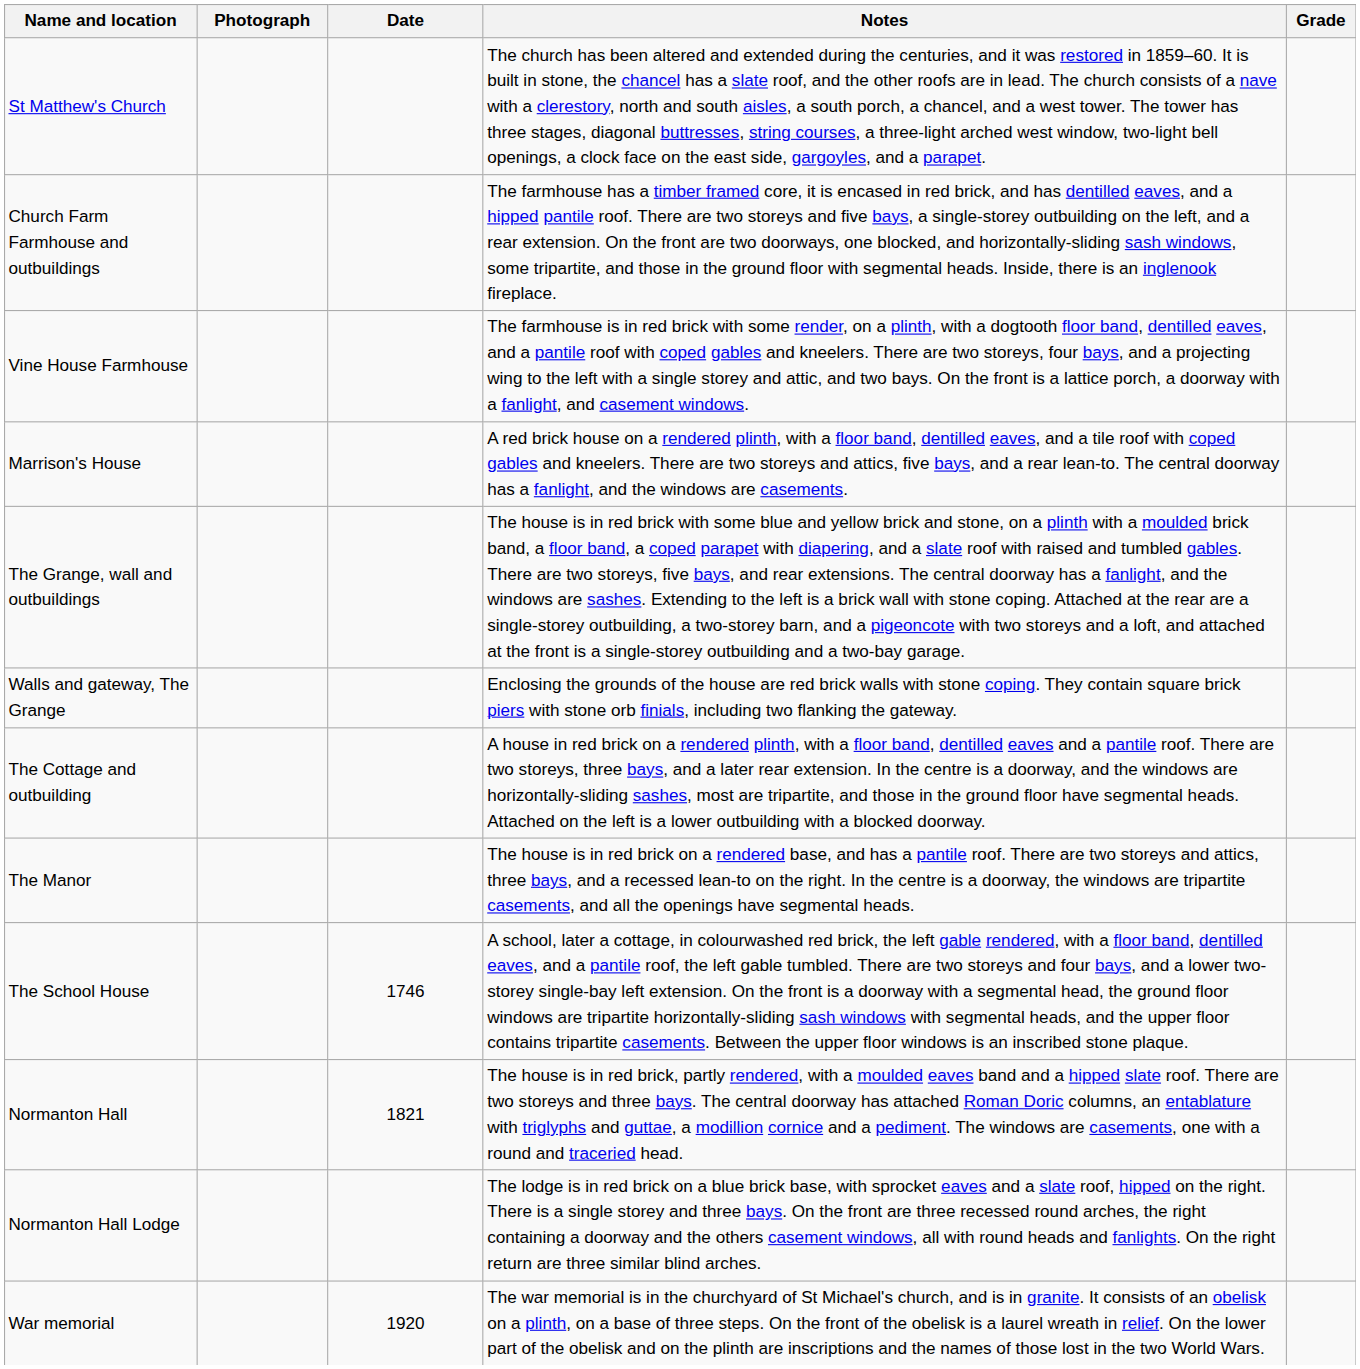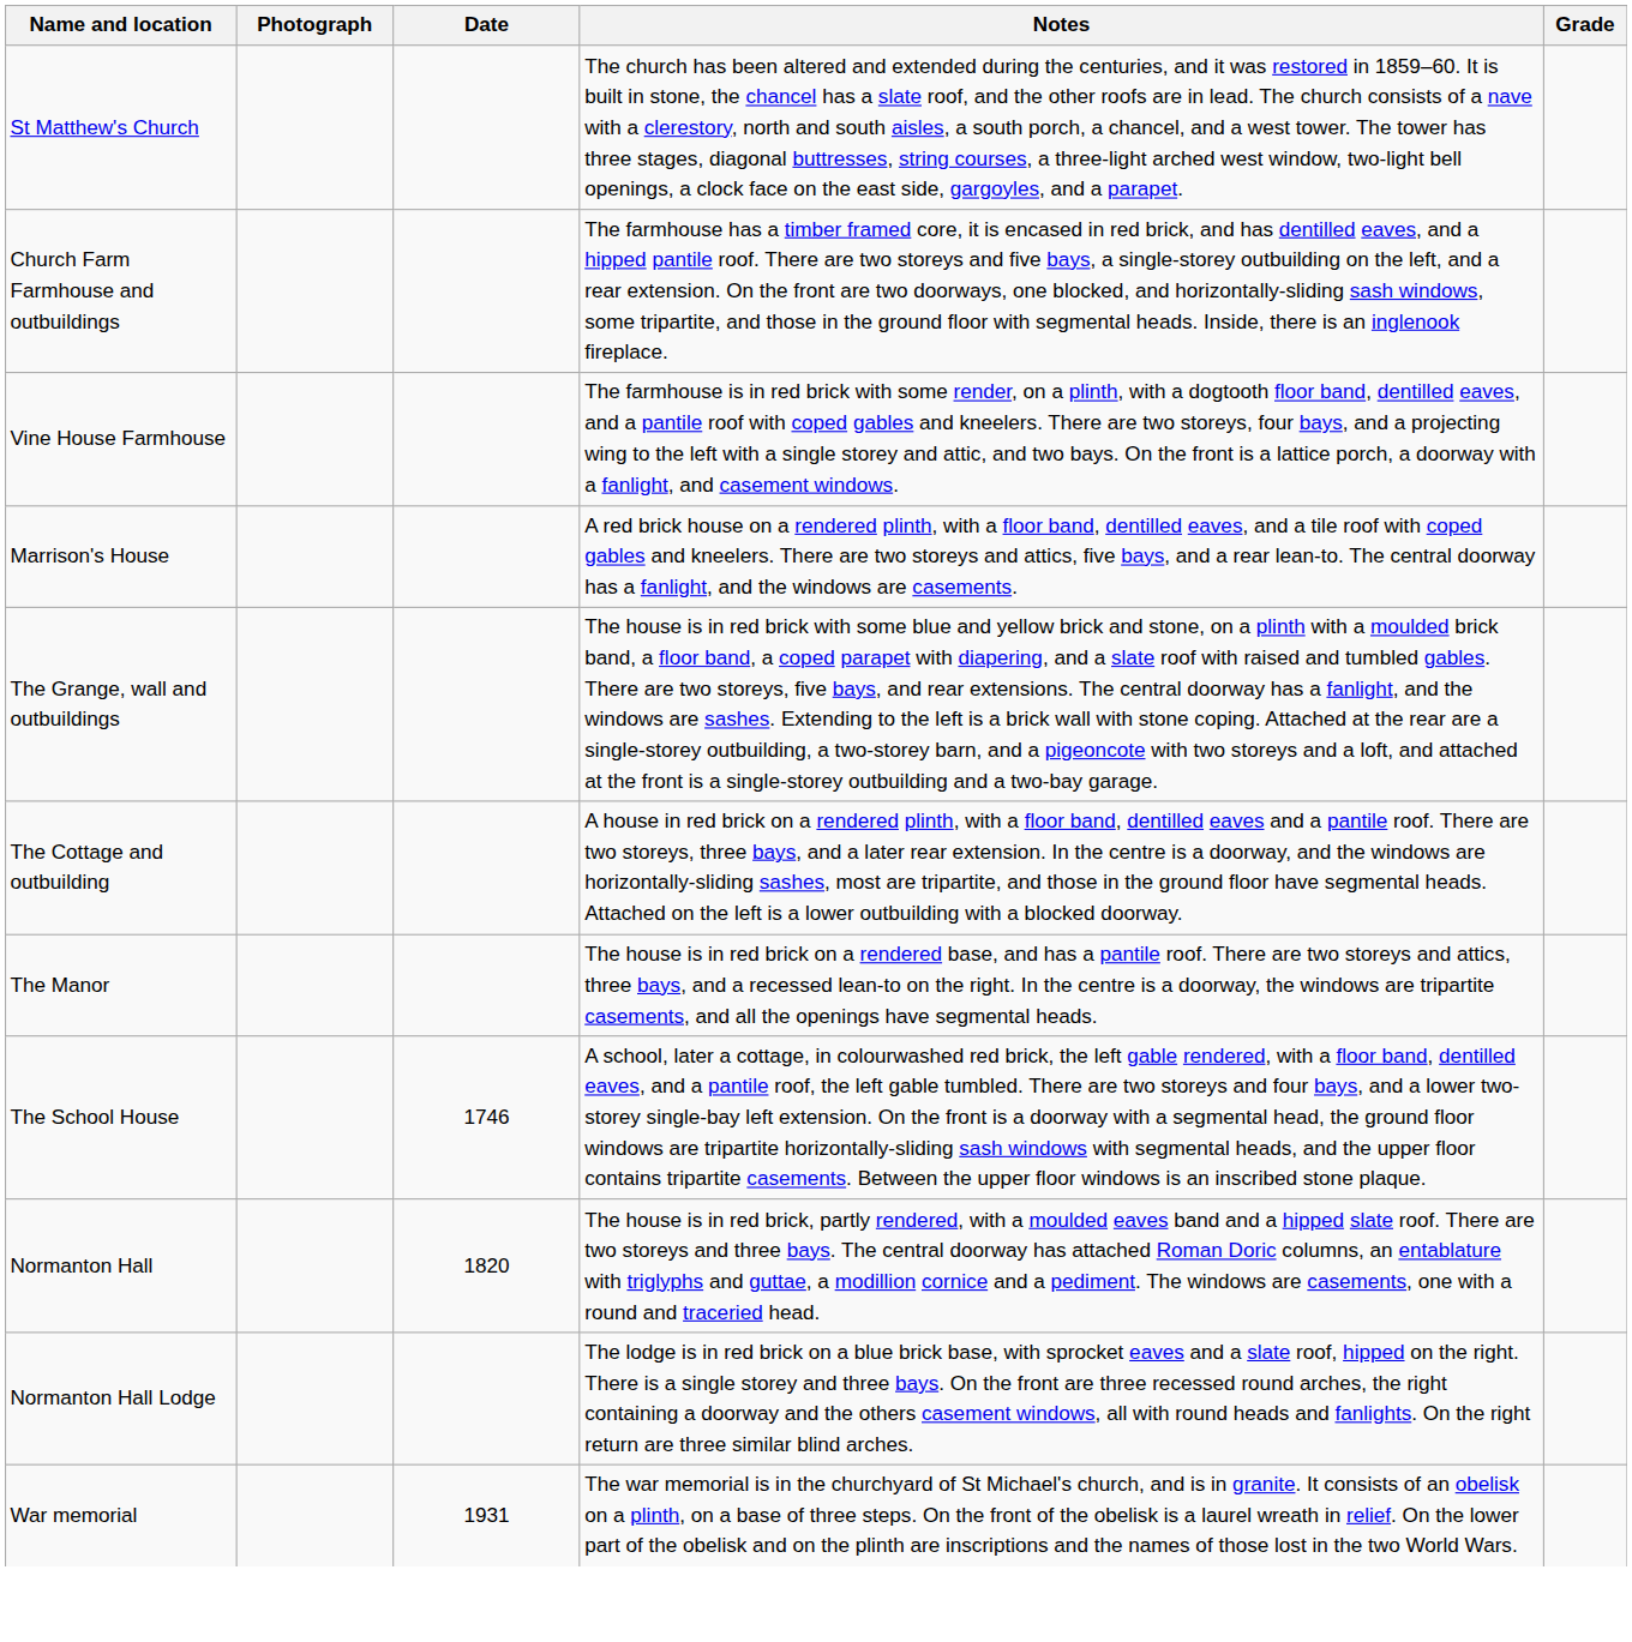- row: Walls and gateway, The Grange | Enclosing the grounds of the house are red brick walls with stone coping. They contain square brick piers with stone orb finials, including two flanking the gateway.
Normanton Hall | Date: 1821 -> 1820
War memorial | Date: 1920 -> 1931
